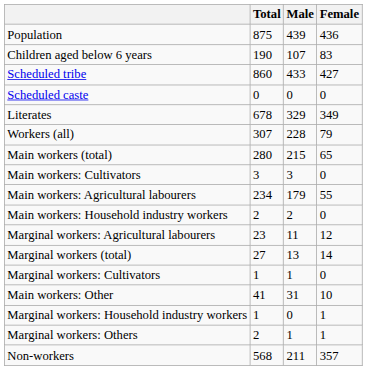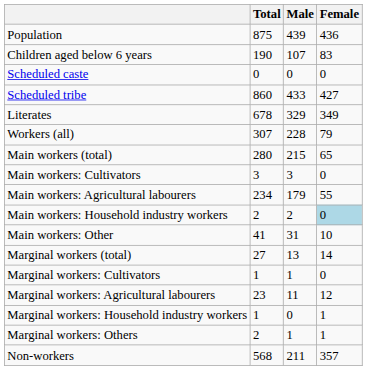rows swapped: Scheduled caste <-> Scheduled tribe
Main workers: Household industry workers | Female: no background -> lightblue background
rows swapped: Main workers: Other <-> Marginal workers: Agricultural labourers
